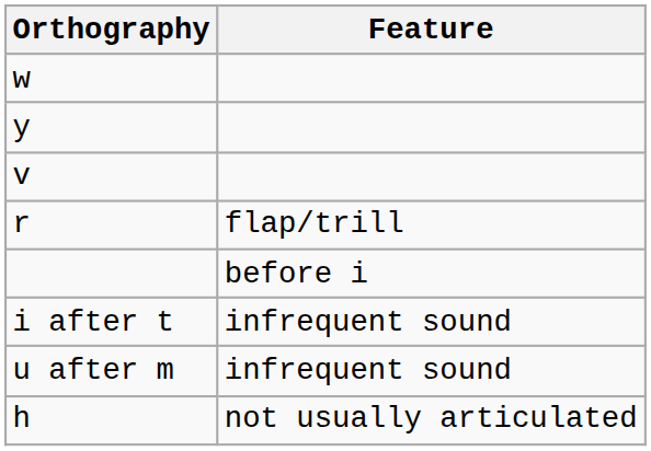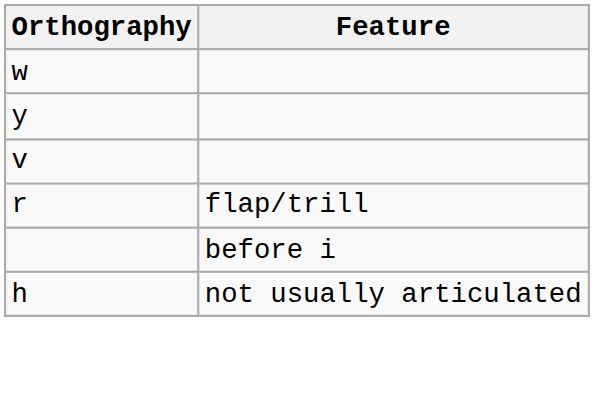- row: i after t | infrequent sound
- row: u after m | infrequent sound
